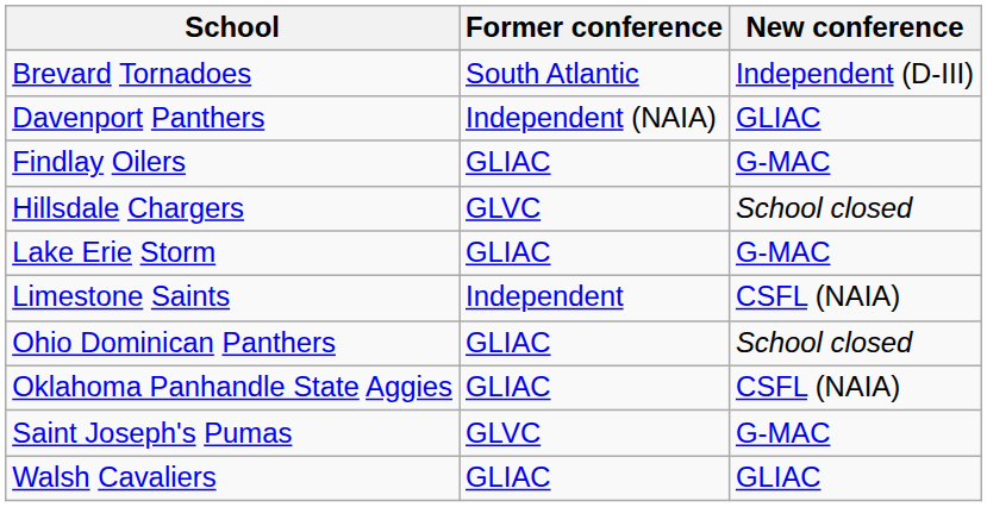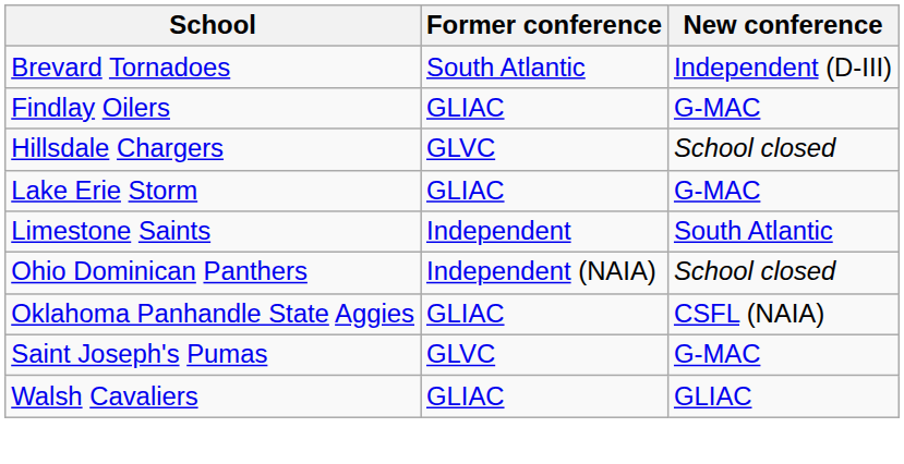- row: Davenport Panthers | Independent (NAIA) | GLIAC
Limestone Saints | New conference: CSFL (NAIA) -> South Atlantic
Ohio Dominican Panthers | Former conference: GLIAC -> Independent (NAIA)
